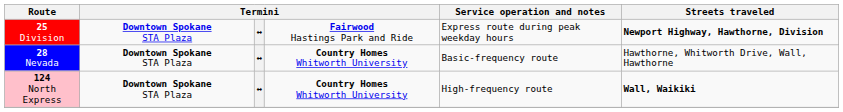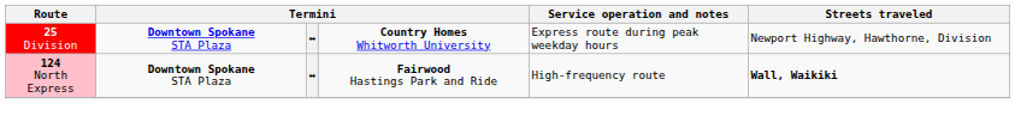25 Division | column 4: Fairwood Hastings Park and Ride -> Country Homes Whitworth University
25 Division | Streets traveled: bold -> normal
- row: 28 Nevada | Downtown Spokane STA Plaza | ↔ | Country Homes Whitworth University | Basic-frequency route | Hawthorne, Whitworth Drive, Wall, Hawthorne
124 North Express | column 4: Country Homes Whitworth University -> Fairwood Hastings Park and Ride
